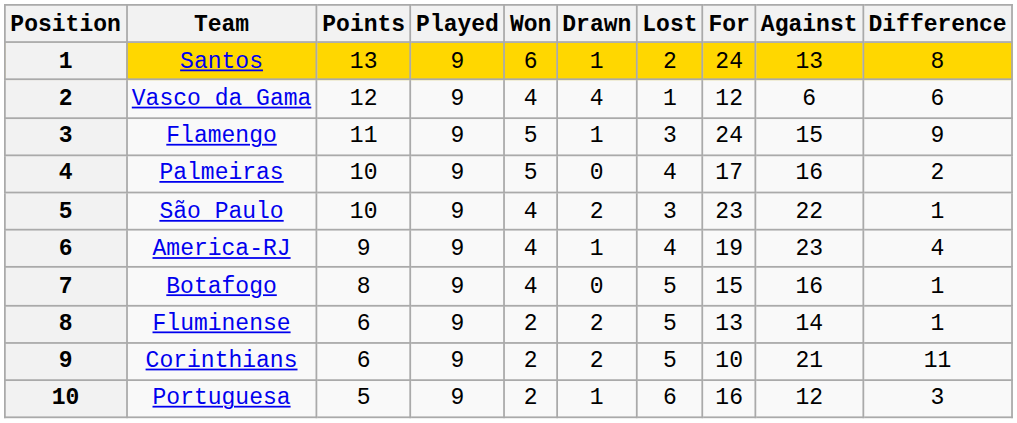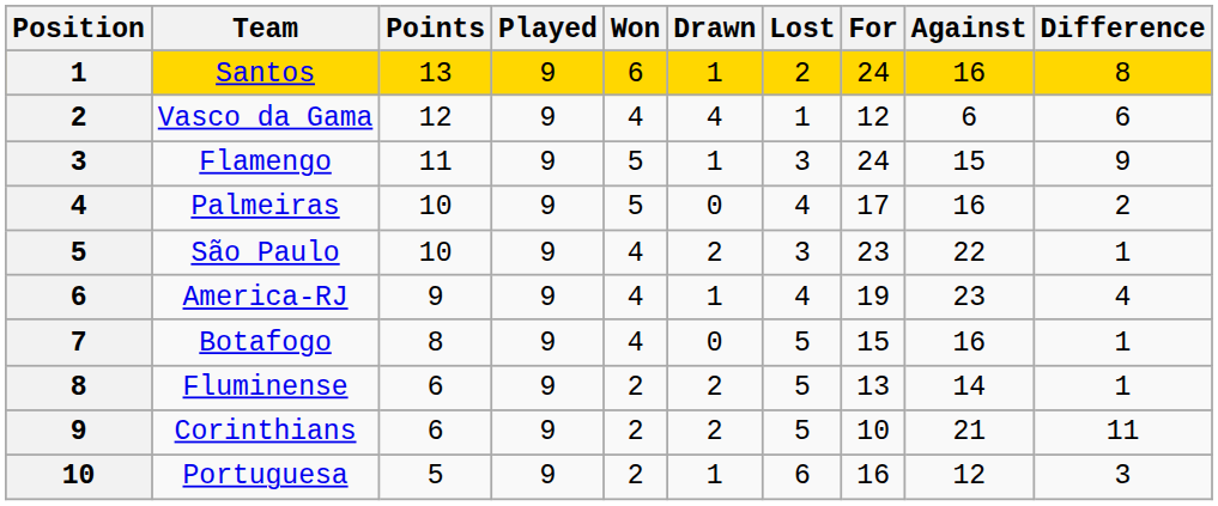Santos | Against: 13 -> 16
